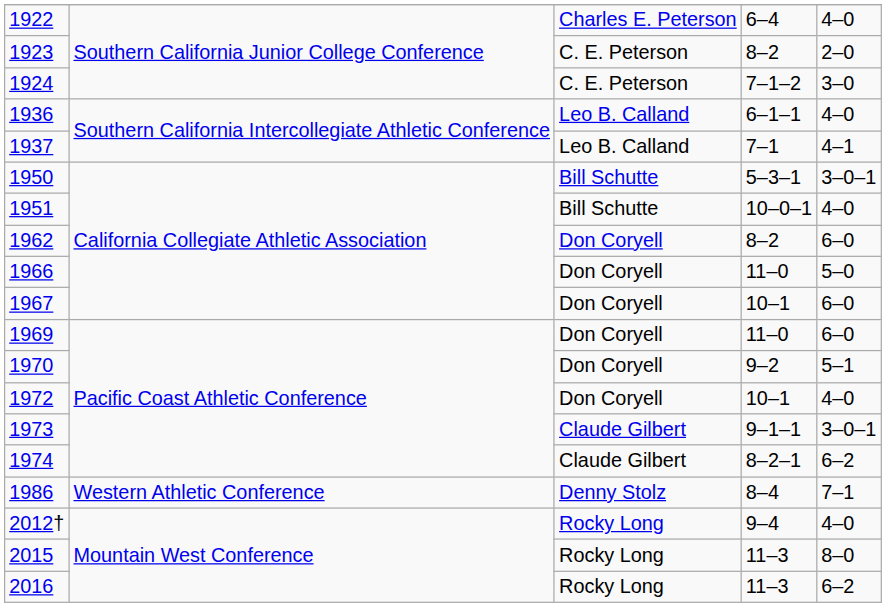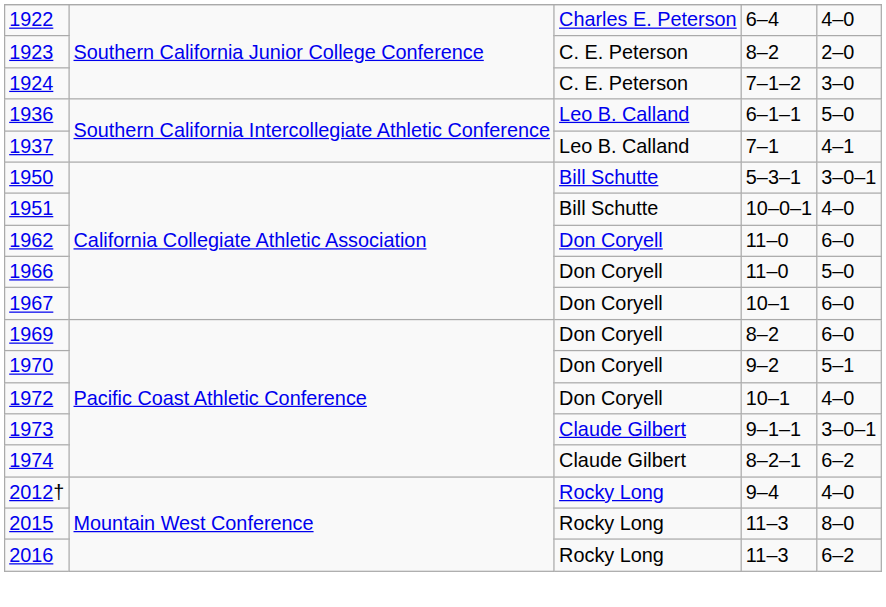1936 | column 5: 4–0 -> 5–0
1962 | column 4: 8–2 -> 11–0
1969 | column 4: 11–0 -> 8–2
- row: 1986 | Western Athletic Conference | Denny Stolz | 8–4 | 7–1
